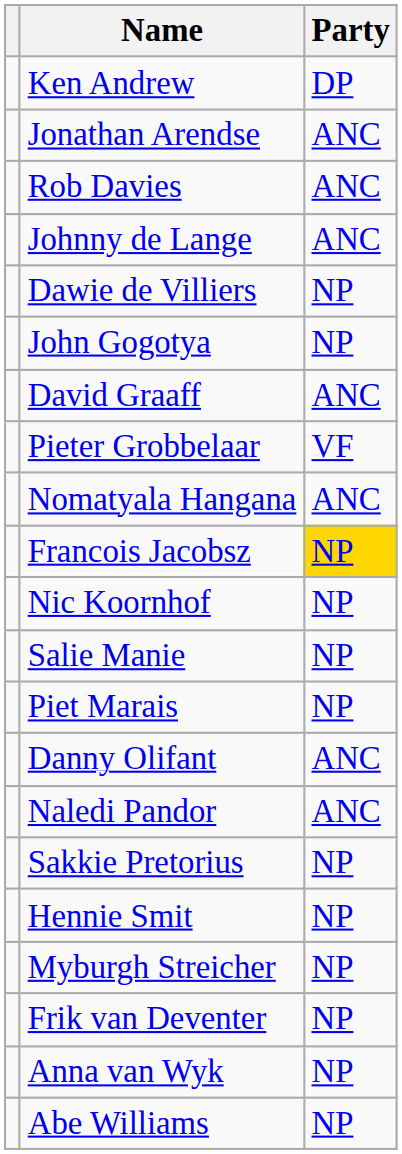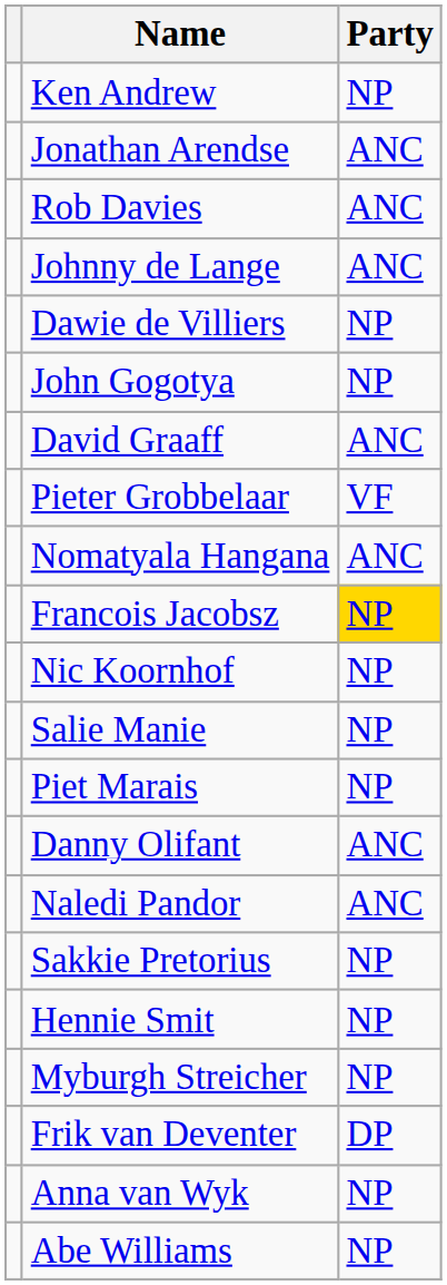Ken Andrew | Party: DP -> NP
Frik van Deventer | Party: NP -> DP
